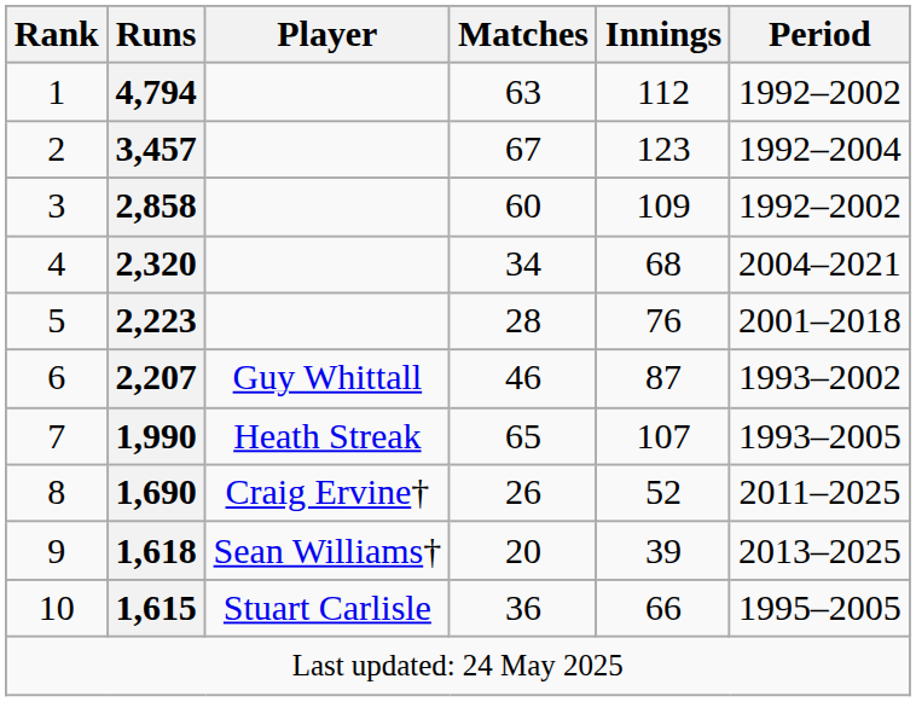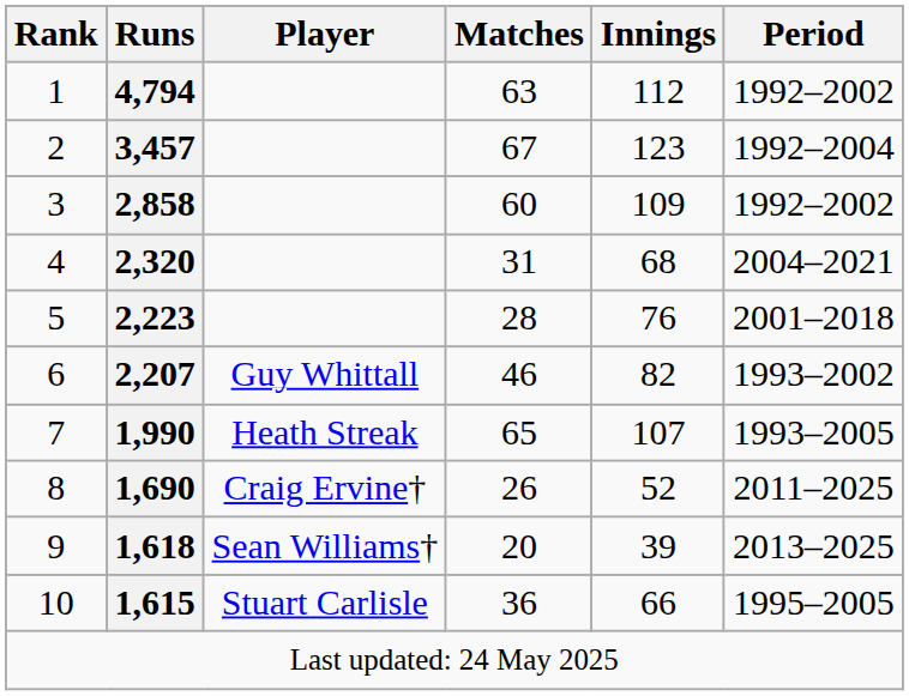2,320 | Matches: 34 -> 31
2,207 | Innings: 87 -> 82
